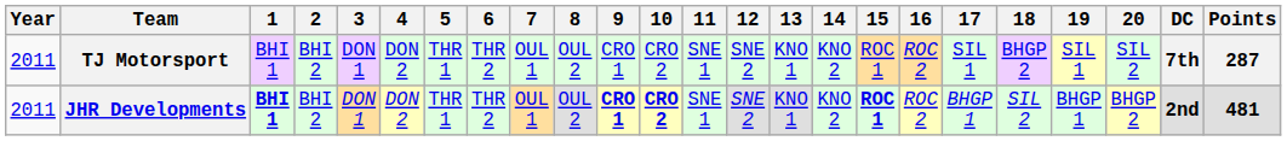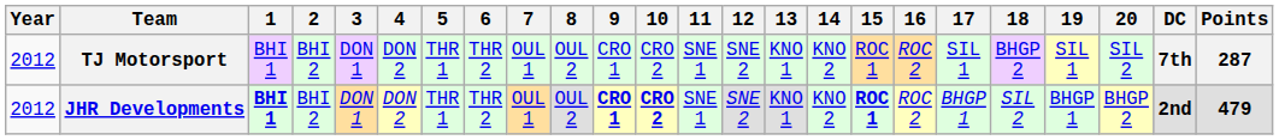TJ Motorsport | Year: 2011 -> 2012
JHR Developments | Year: 2011 -> 2012
JHR Developments | Points: 481 -> 479
